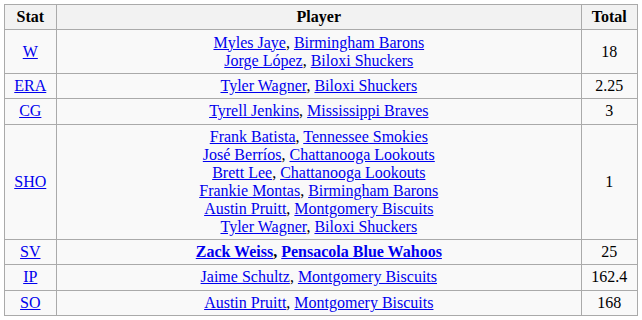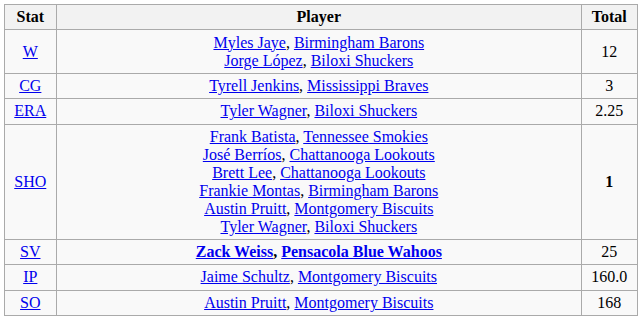W | Total: 18 -> 12
rows swapped: ERA <-> CG
SHO | Total: normal -> bold
IP | Total: 162.4 -> 160.0
